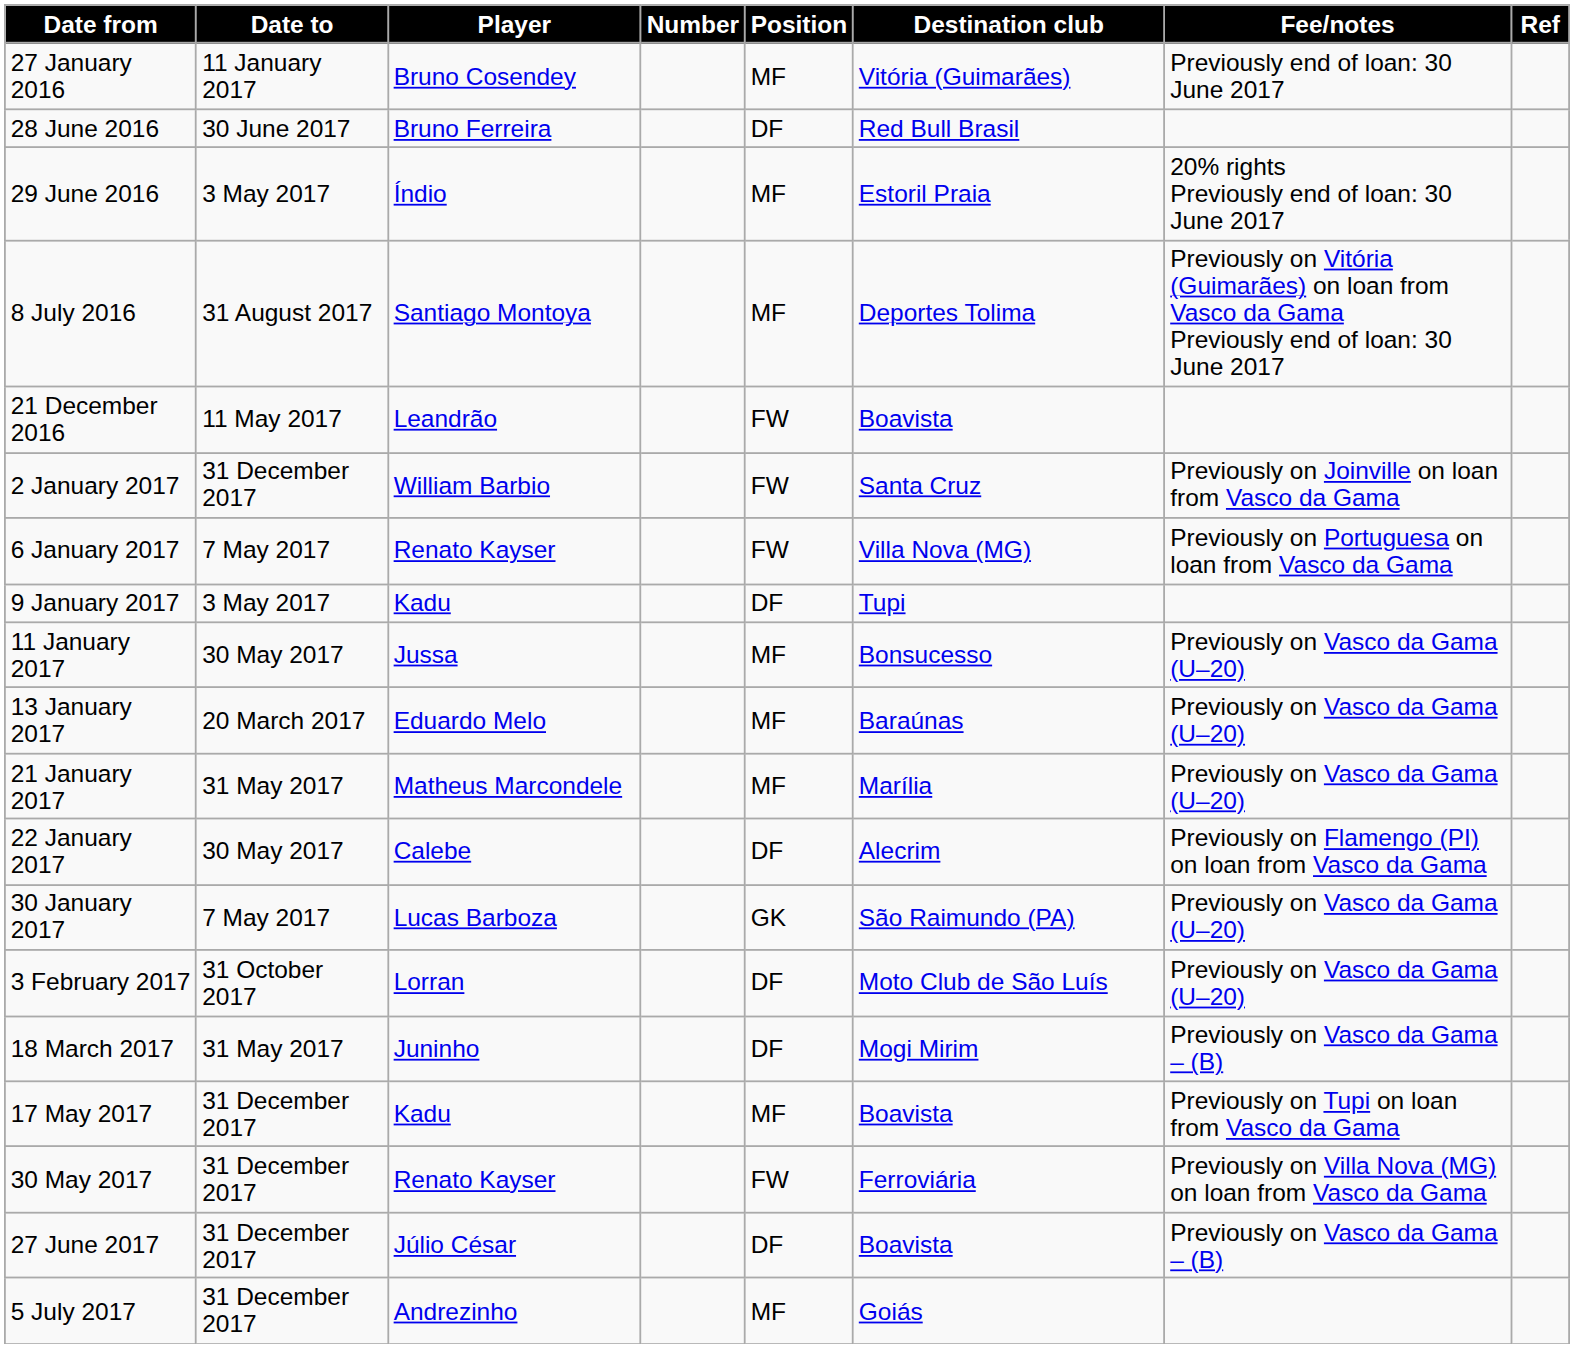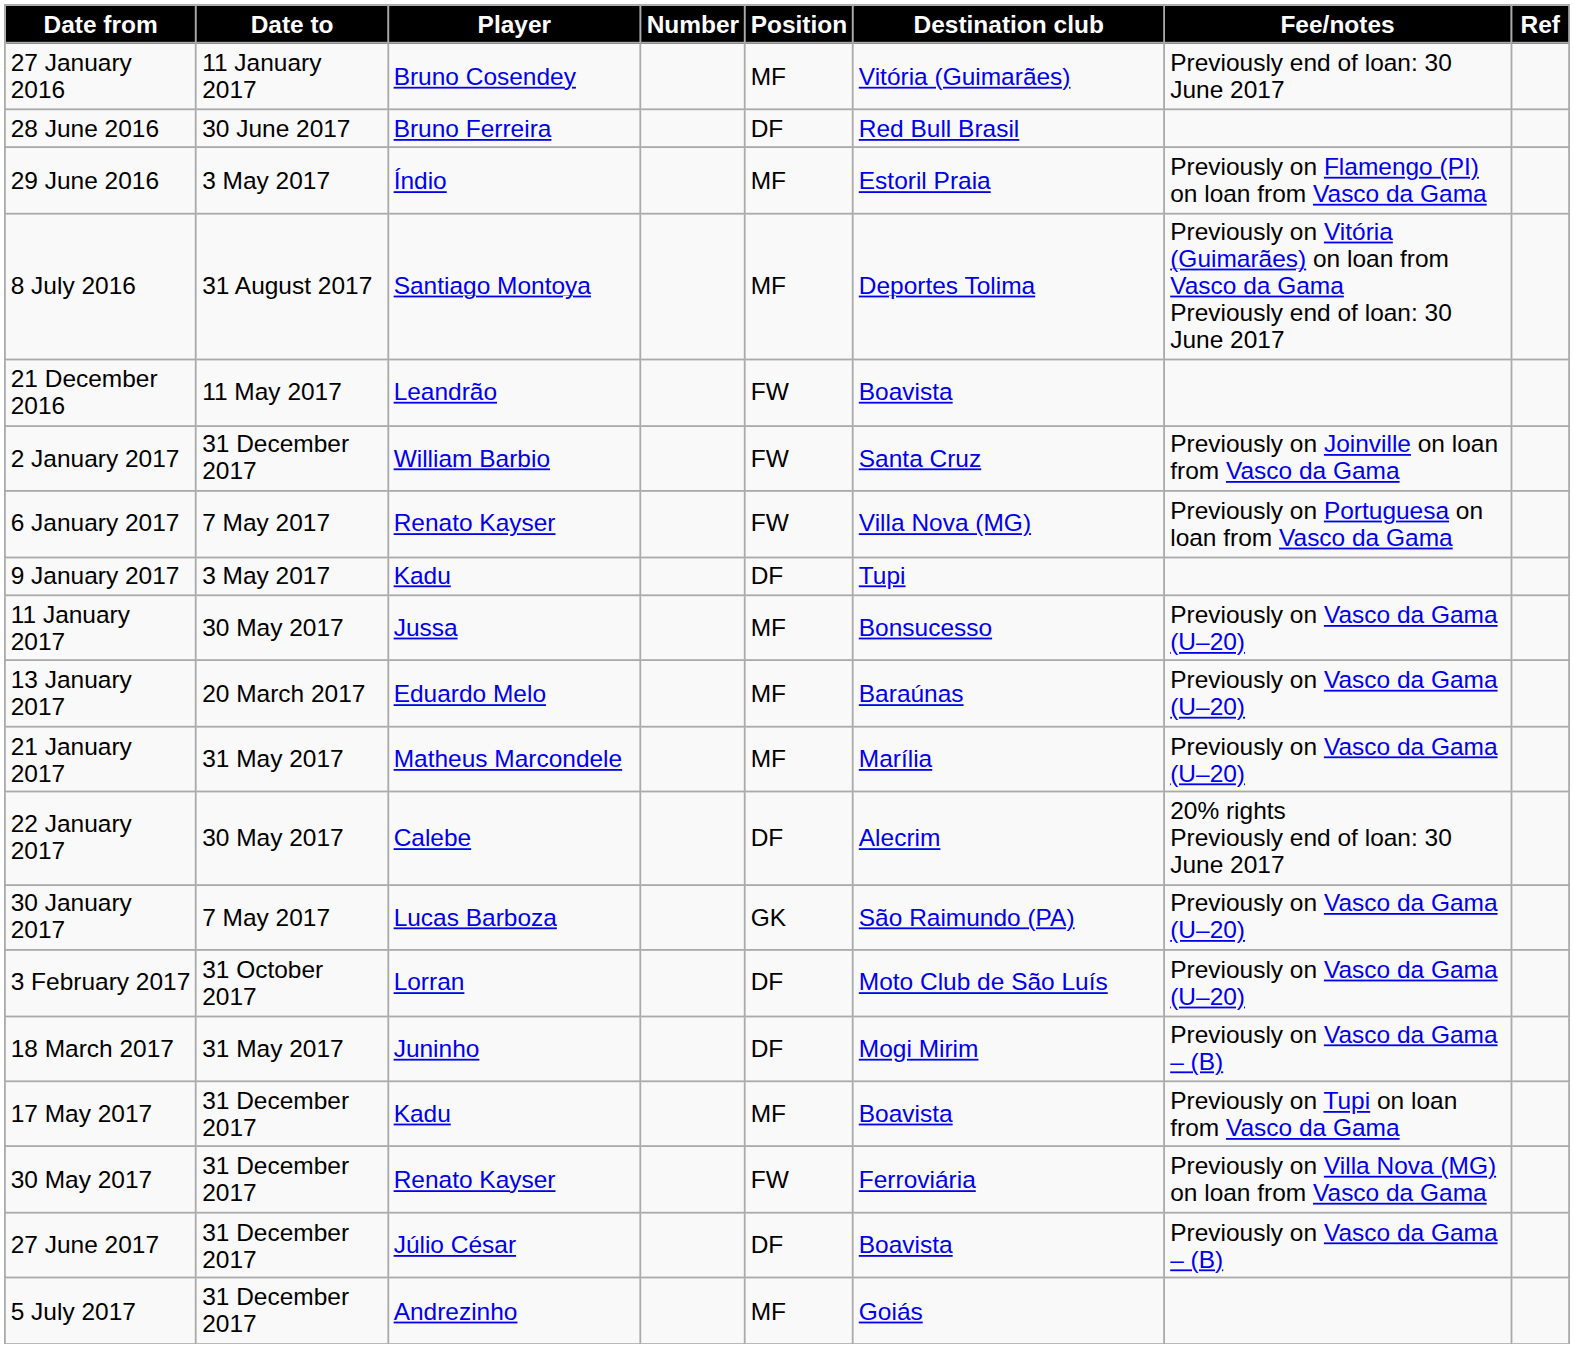29 June 2016 | Fee/notes: 20% rights Previously end of loan: 30 June 2017 -> Previously on Flamengo (PI) on loan from Vasco da Gama
22 January 2017 | Fee/notes: Previously on Flamengo (PI) on loan from Vasco da Gama -> 20% rights Previously end of loan: 30 June 2017
